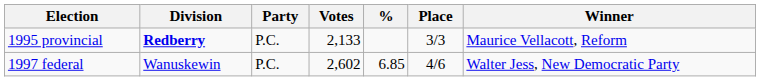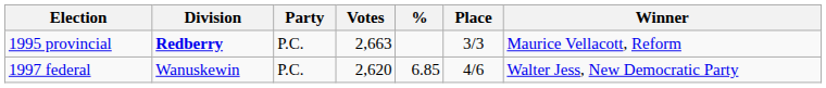1995 provincial | Votes: 2,133 -> 2,663
1997 federal | Votes: 2,602 -> 2,620
